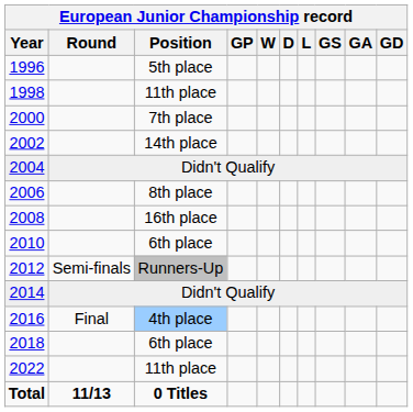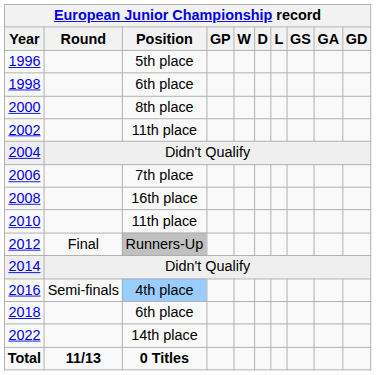1998 | European Junior Championship record / Position: 11th place -> 6th place
2000 | European Junior Championship record / Position: 7th place -> 8th place
2002 | European Junior Championship record / Position: 14th place -> 11th place
2006 | European Junior Championship record / Position: 8th place -> 7th place
2010 | European Junior Championship record / Position: 6th place -> 11th place
2012 | European Junior Championship record / Round: Semi-finals -> Final
2016 | European Junior Championship record / Round: Final -> Semi-finals
2022 | European Junior Championship record / Position: 11th place -> 14th place
